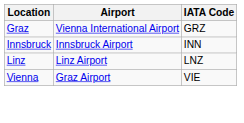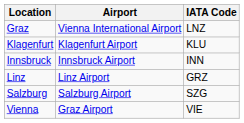Graz | IATA Code: GRZ -> LNZ
+ row: Klagenfurt | Klagenfurt Airport | KLU
Linz | IATA Code: LNZ -> GRZ
+ row: Salzburg | Salzburg Airport | SZG
